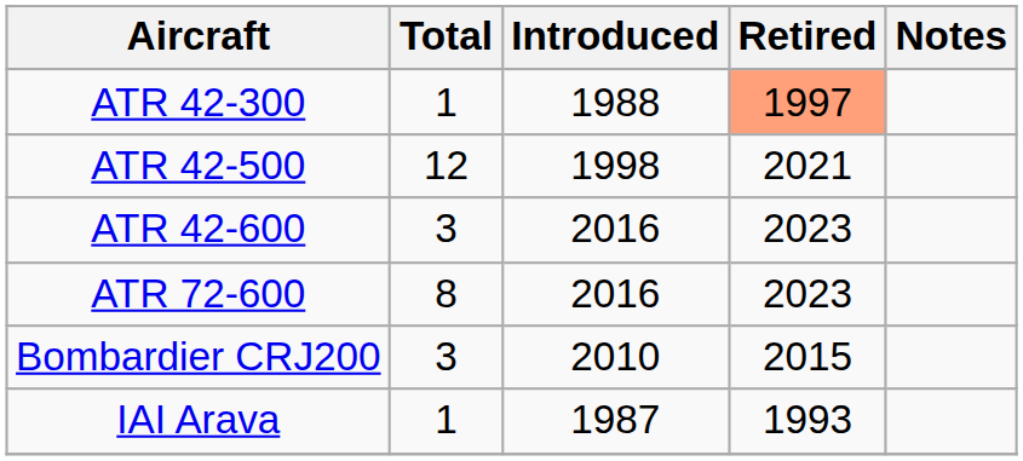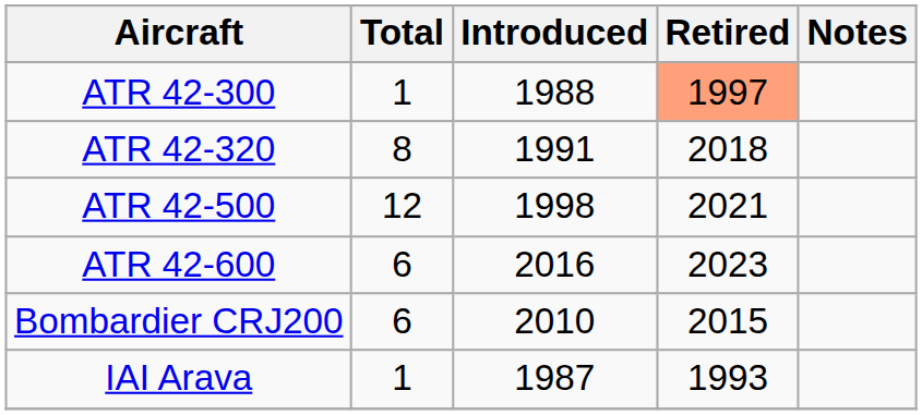+ row: ATR 42-320 | 8 | 1991 | 2018
ATR 42-600 | Total: 3 -> 6
- row: ATR 72-600 | 8 | 2016 | 2023
Bombardier CRJ200 | Total: 3 -> 6
